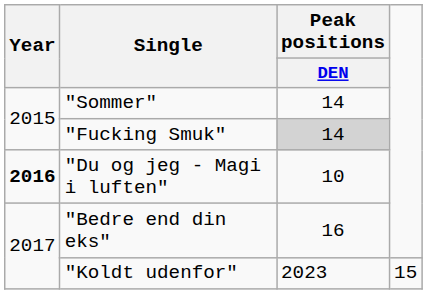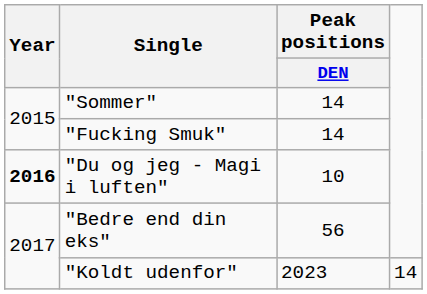"Fucking Smuk" | Peak positions / DEN: lightgrey background -> no background
"Bedre end din eks" | Peak positions / DEN: 16 -> 56
"Koldt udenfor" | column 4: 15 -> 14
